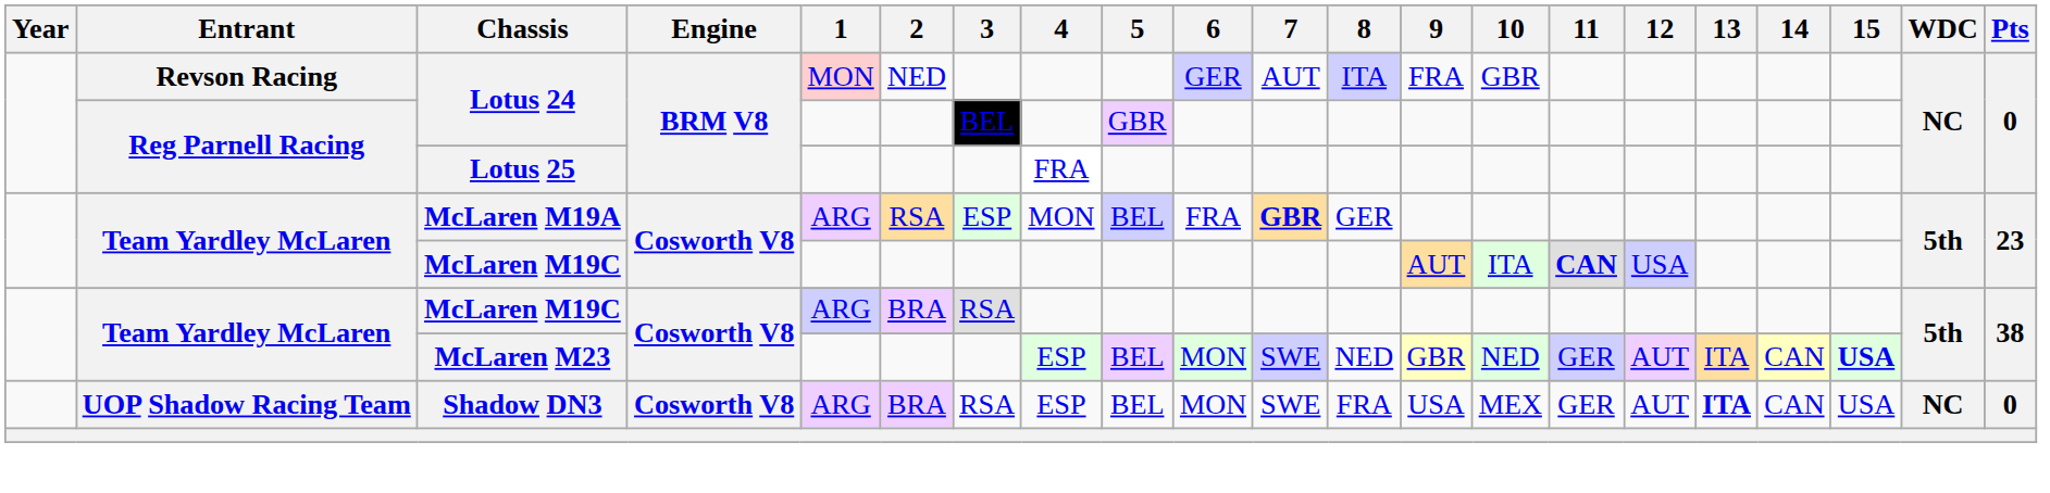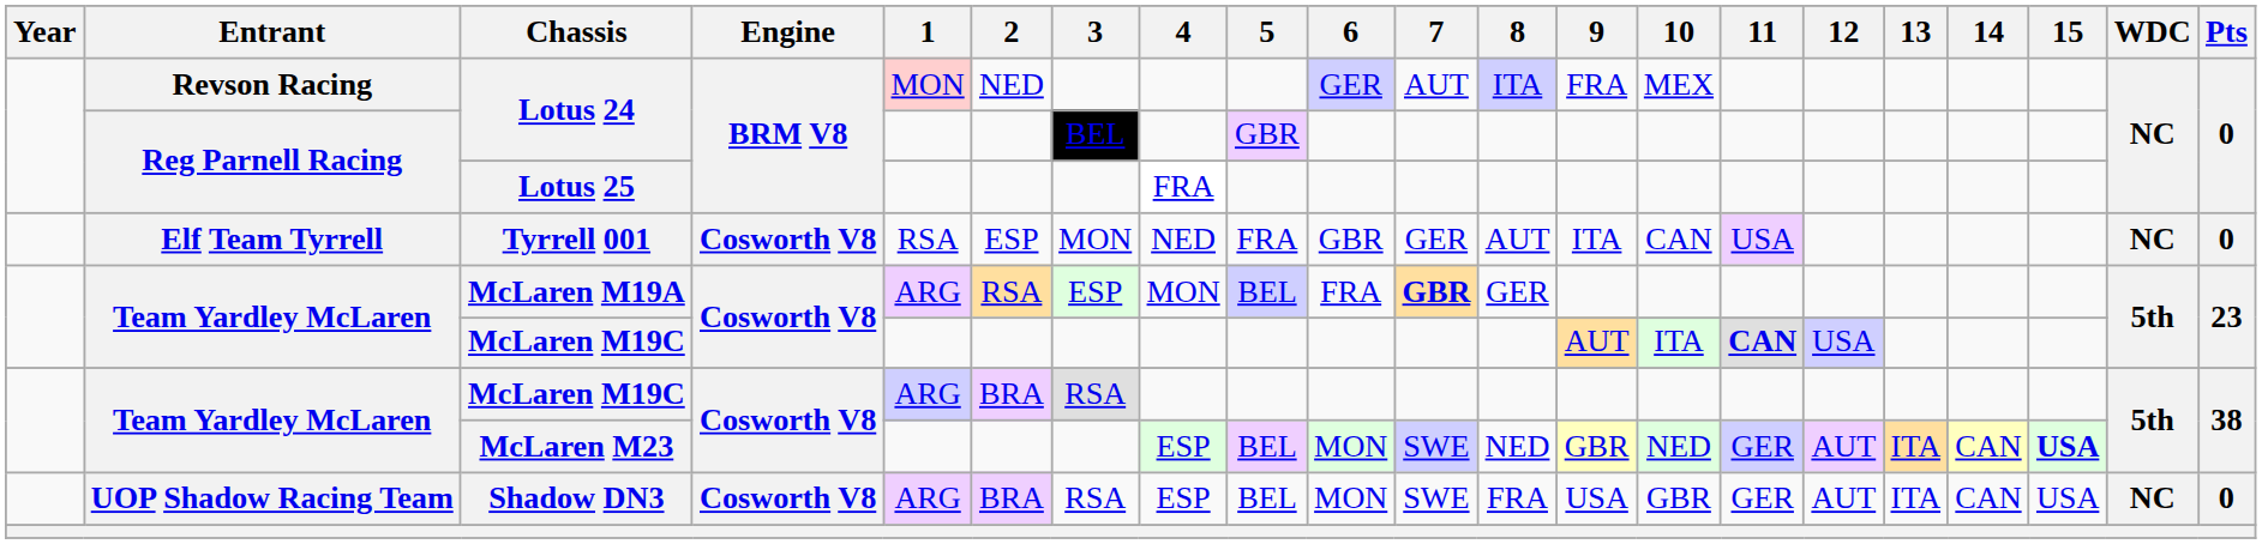Revson Racing / Lotus 24 | 10: GBR -> MEX
+ row: Elf Team Tyrrell | Tyrrell 001 | Cosworth V8 | RSA | ESP | MON | NED | FRA | GBR | GER | AUT | ITA | CAN | USA | NC | 0
Shadow DN3 | 10: MEX -> GBR
Shadow DN3 | 13: bold -> normal
